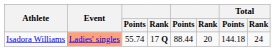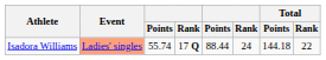Isadora Williams | column 6: 20 -> 24
Isadora Williams | Total / Rank: 24 -> 22
